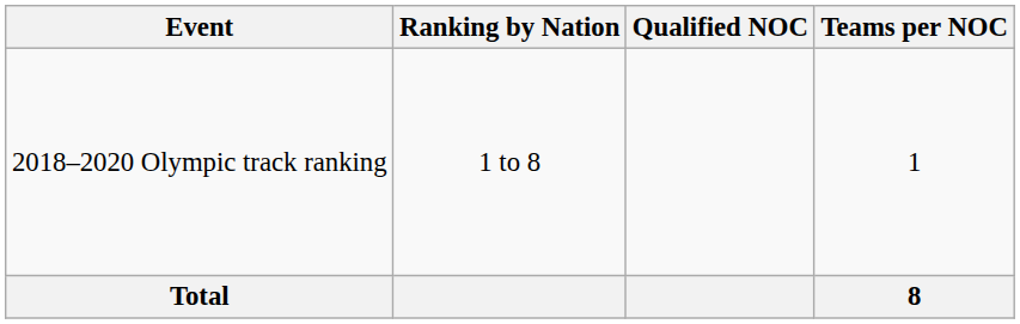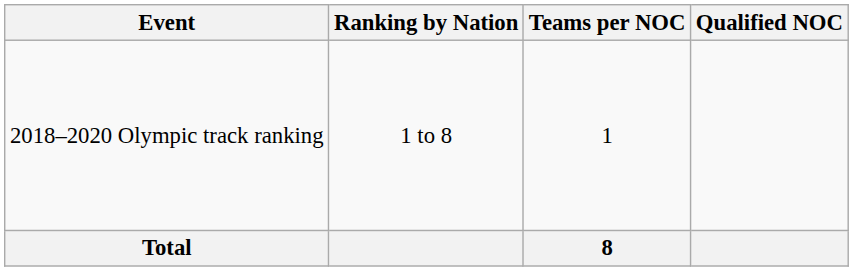columns swapped: Qualified NOC <-> Teams per NOC
